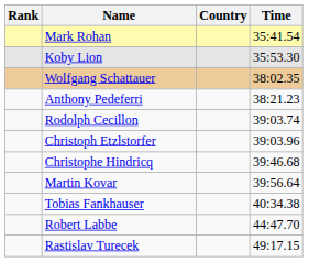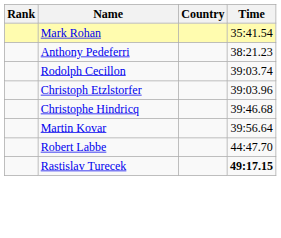- row: Koby Lion | 35:53.30
- row: Wolfgang Schattauer | 38:02.35
- row: Tobias Fankhauser | 40:34.38
Rastislav Turecek | Time: normal -> bold
